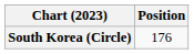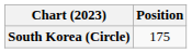South Korea (Circle) | Position: 176 -> 175
